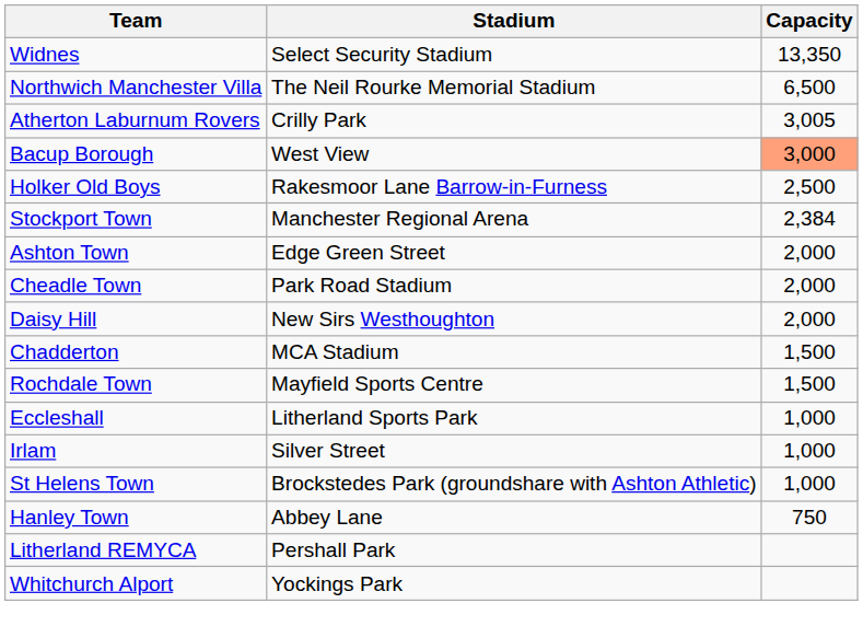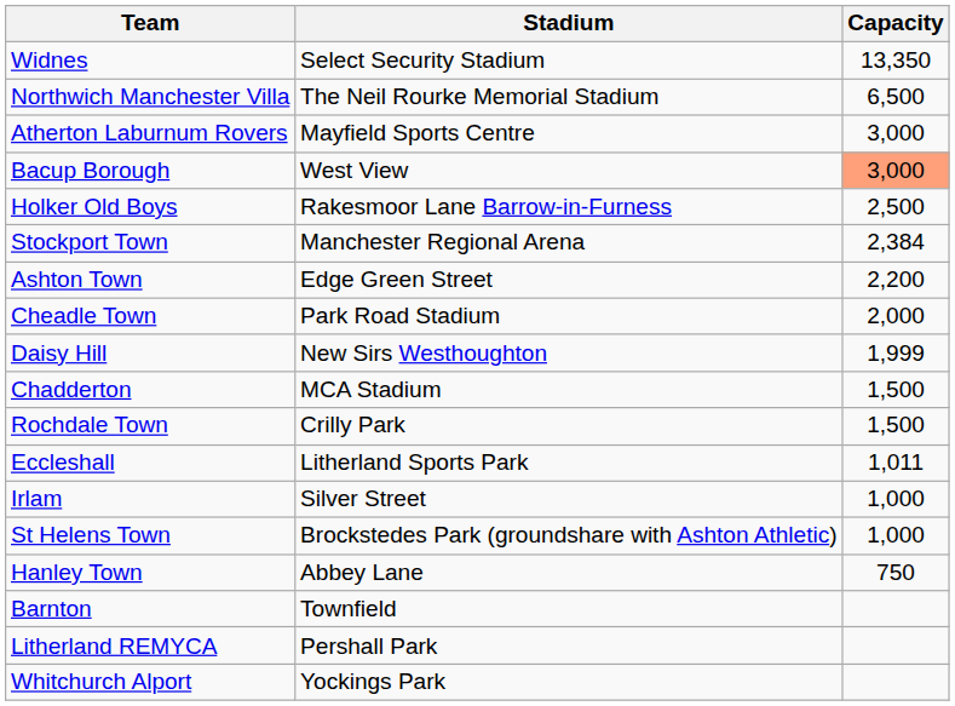Atherton Laburnum Rovers | Stadium: Crilly Park -> Mayfield Sports Centre
Atherton Laburnum Rovers | Capacity: 3,005 -> 3,000
Ashton Town | Capacity: 2,000 -> 2,200
Daisy Hill | Capacity: 2,000 -> 1,999
Rochdale Town | Stadium: Mayfield Sports Centre -> Crilly Park
Eccleshall | Capacity: 1,000 -> 1,011
+ row: Barnton | Townfield
